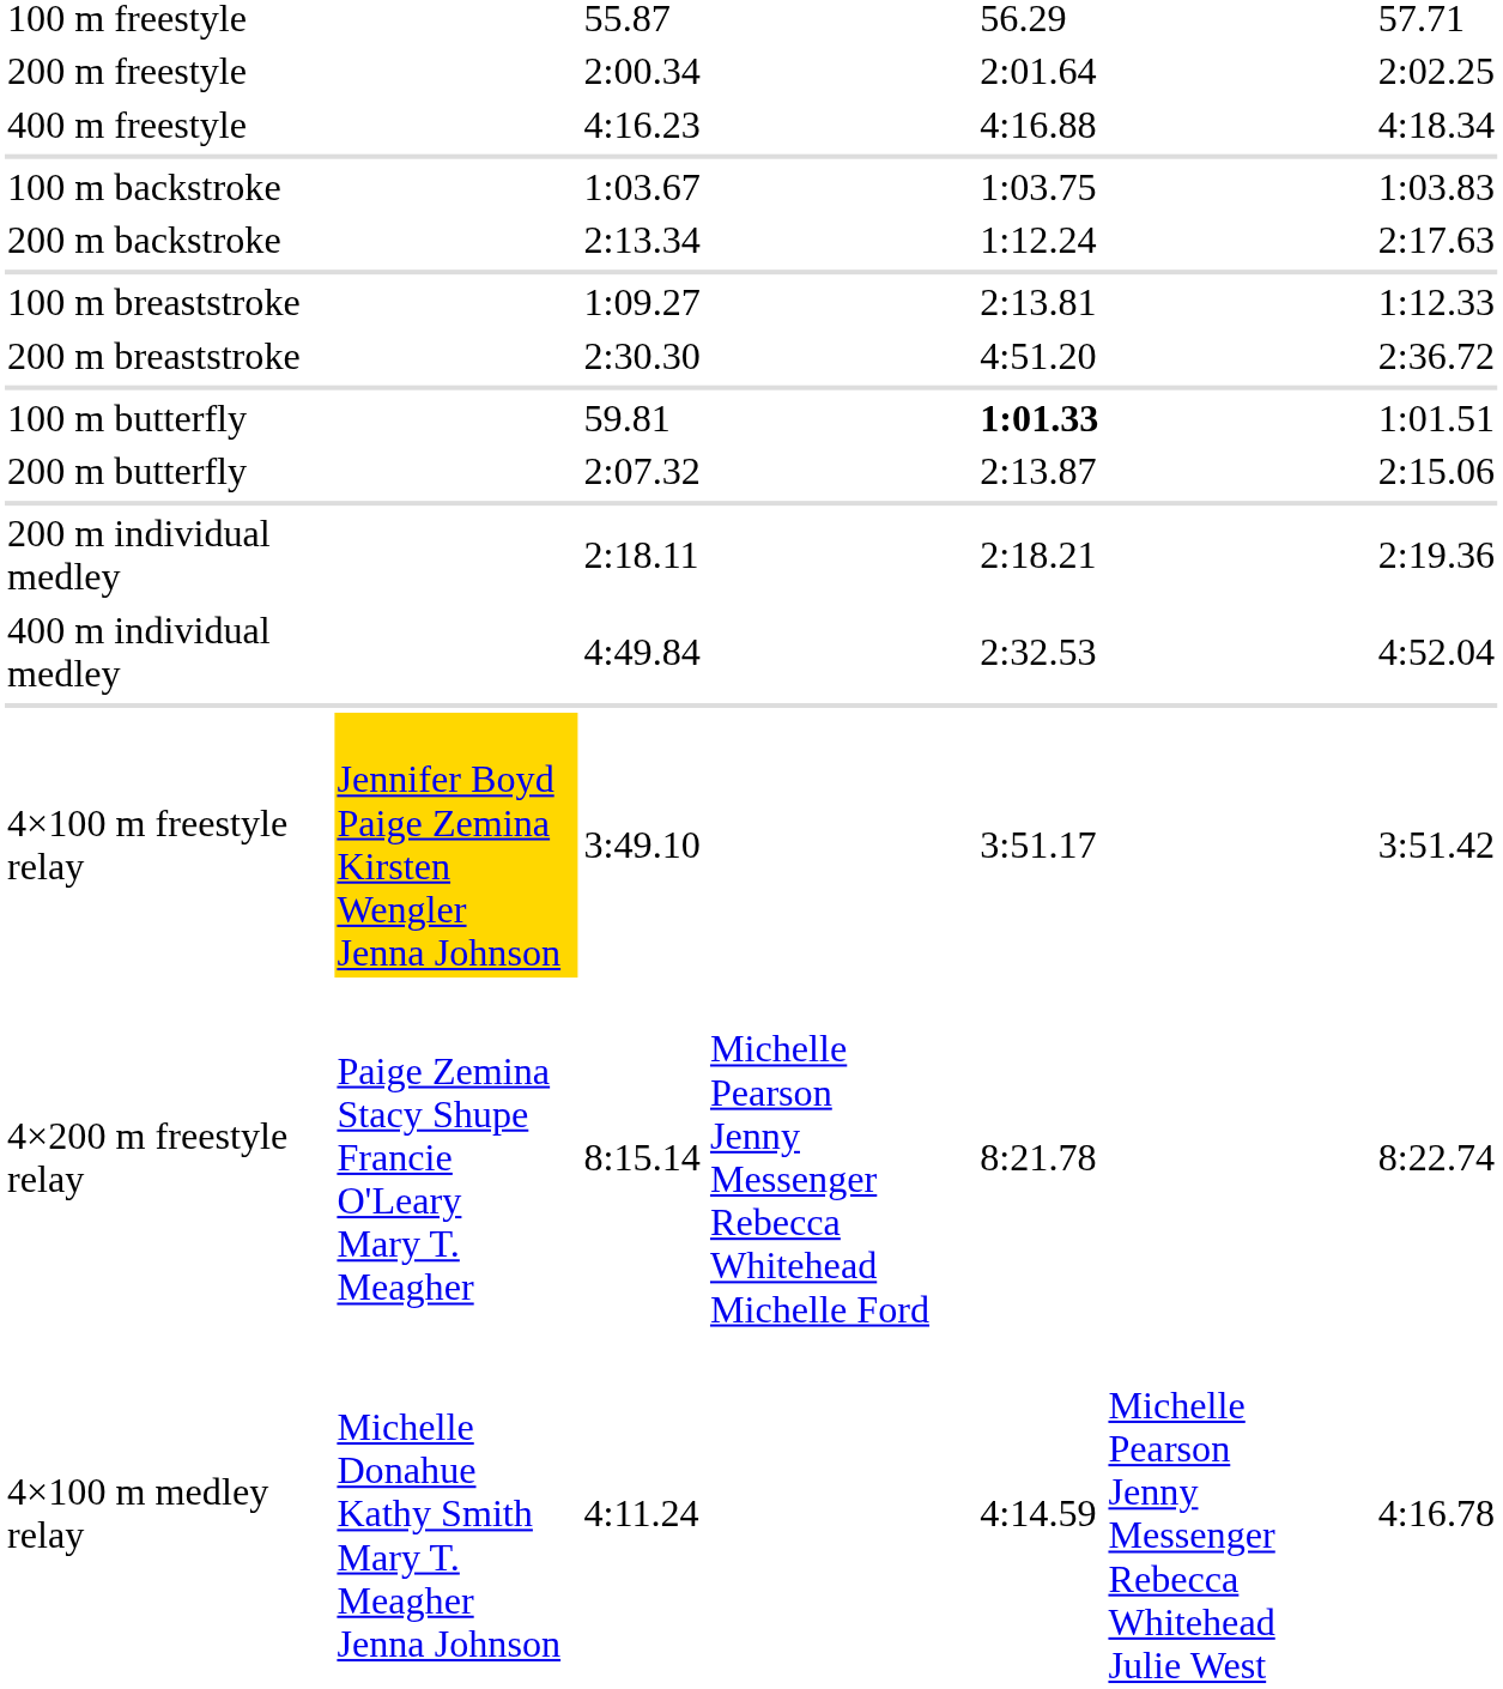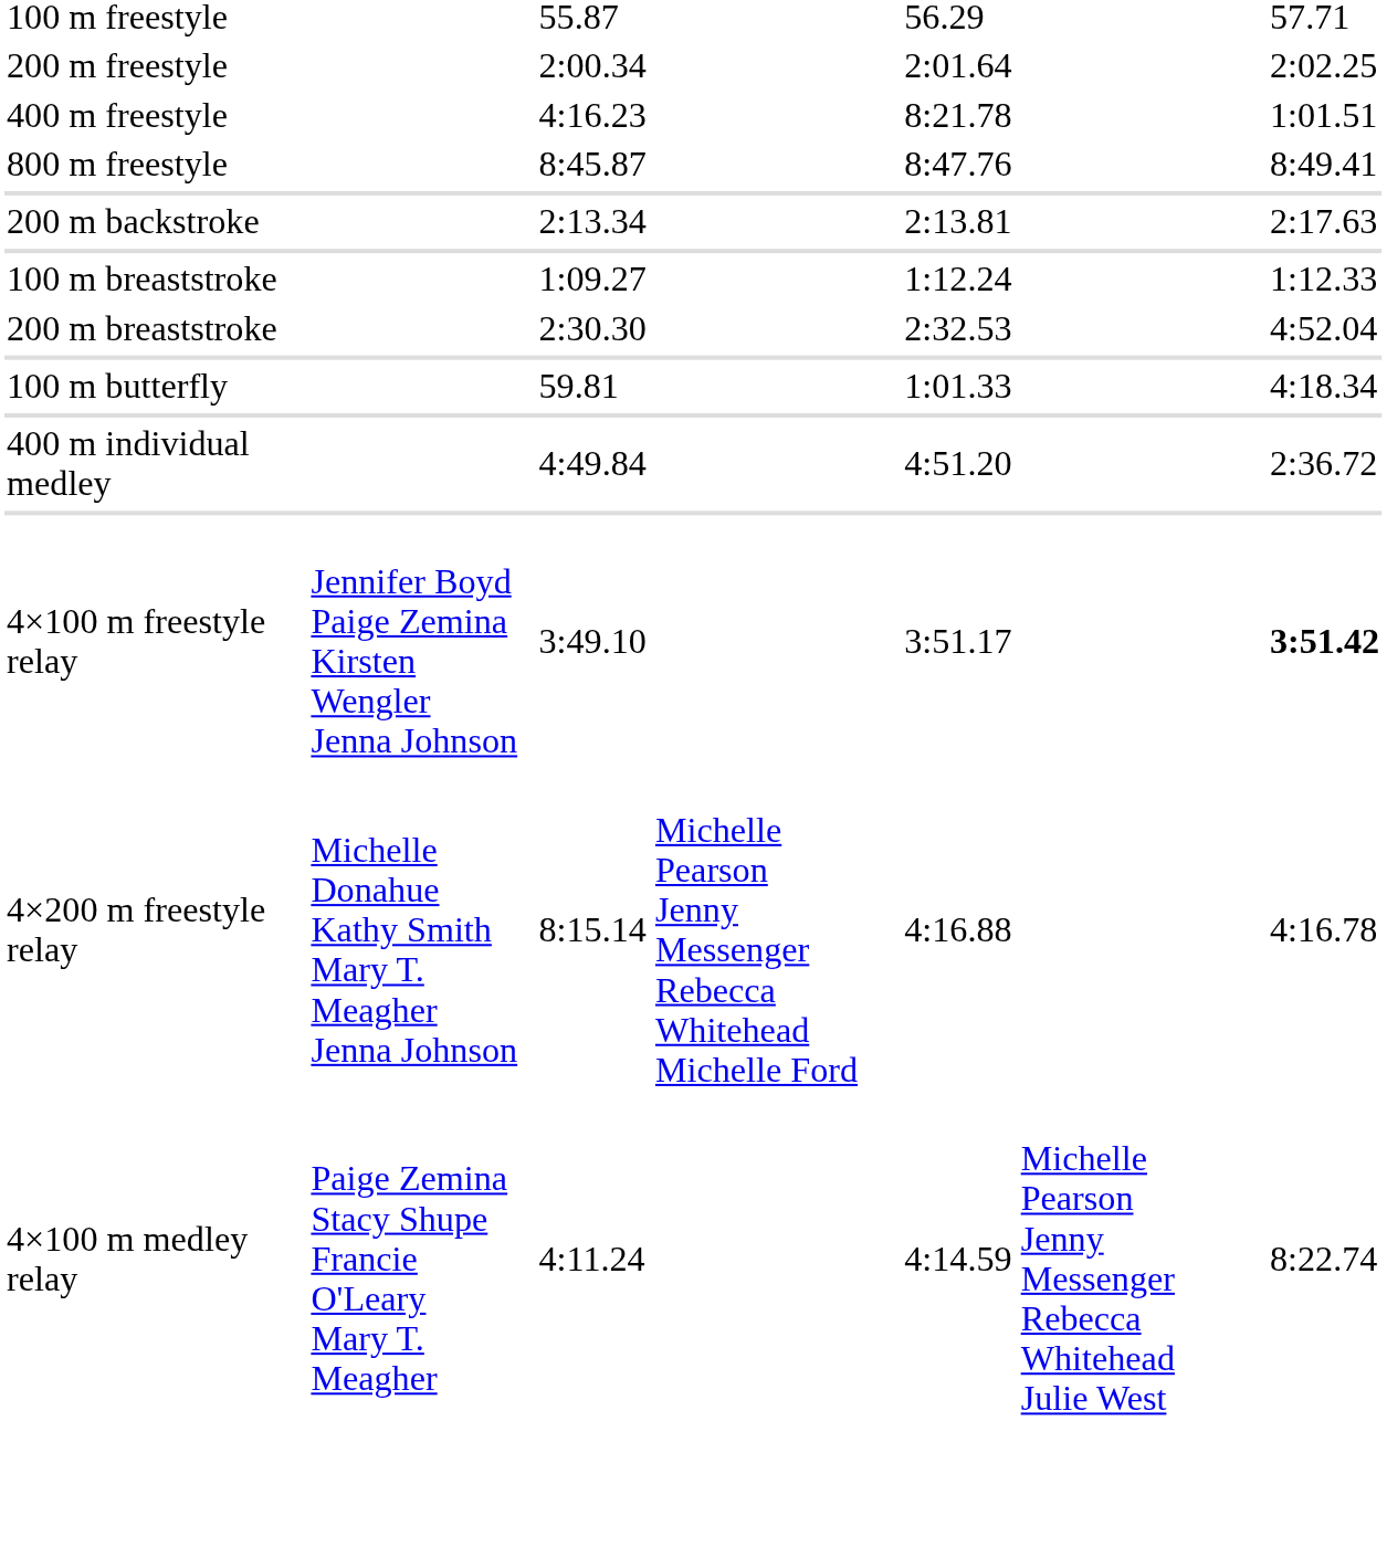400 m freestyle | column 5: 4:16.88 -> 8:21.78
400 m freestyle | column 7: 4:18.34 -> 1:01.51
+ row: 800 m freestyle | 8:45.87 | 8:47.76 | 8:49.41
- row: 100 m backstroke | 1:03.67 | 1:03.75 | 1:03.83
200 m backstroke | column 5: 1:12.24 -> 2:13.81
100 m breaststroke | column 5: 2:13.81 -> 1:12.24
200 m breaststroke | column 5: 4:51.20 -> 2:32.53
200 m breaststroke | column 7: 2:36.72 -> 4:52.04
100 m butterfly | column 5: bold -> normal
100 m butterfly | column 7: 1:01.51 -> 4:18.34
- row: 200 m butterfly | 2:07.32 | 2:13.87 | 2:15.06
- row: 200 m individual medley | 2:18.11 | 2:18.21 | 2:19.36
400 m individual medley | column 5: 2:32.53 -> 4:51.20
400 m individual medley | column 7: 4:52.04 -> 2:36.72
4×100 m freestyle relay | column 2: gold background -> no background
4×100 m freestyle relay | column 7: normal -> bold
4×200 m freestyle relay | column 2: Paige Zemina Stacy Shupe Francie O'Leary Mary T. Meagher -> Michelle Donahue Kathy Smith Mary T. Meagher Jenna Johnson
4×200 m freestyle relay | column 5: 8:21.78 -> 4:16.88
4×200 m freestyle relay | column 7: 8:22.74 -> 4:16.78
4×100 m medley relay | column 2: Michelle Donahue Kathy Smith Mary T. Meagher Jenna Johnson -> Paige Zemina Stacy Shupe Francie O'Leary Mary T. Meagher
4×100 m medley relay | column 7: 4:16.78 -> 8:22.74
